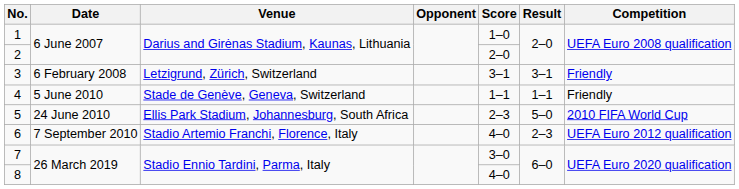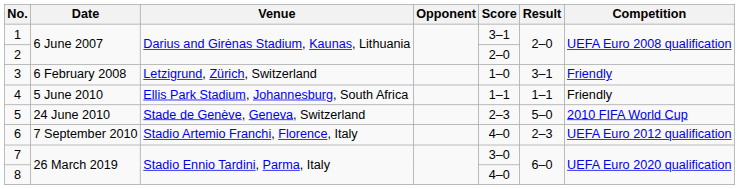1 | Score: 1–0 -> 3–1
3 | Score: 3–1 -> 1–0
4 | Venue: Stade de Genève, Geneva, Switzerland -> Ellis Park Stadium, Johannesburg, South Africa
5 | Venue: Ellis Park Stadium, Johannesburg, South Africa -> Stade de Genève, Geneva, Switzerland
